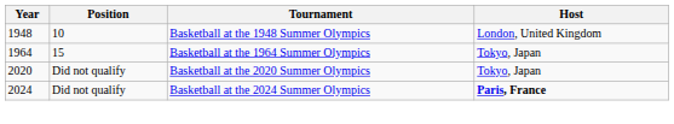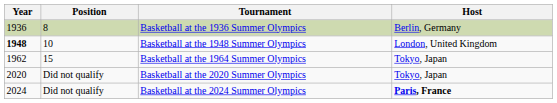+ row: 1936 | 8 | Basketball at the 1936 Summer Olympics | Berlin, Germany
Basketball at the 1948 Summer Olympics | Year: normal -> bold
Basketball at the 1964 Summer Olympics | Year: 1964 -> 1962
